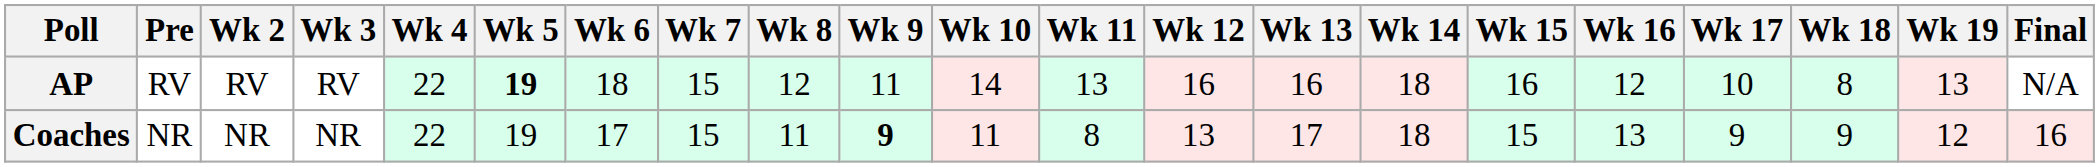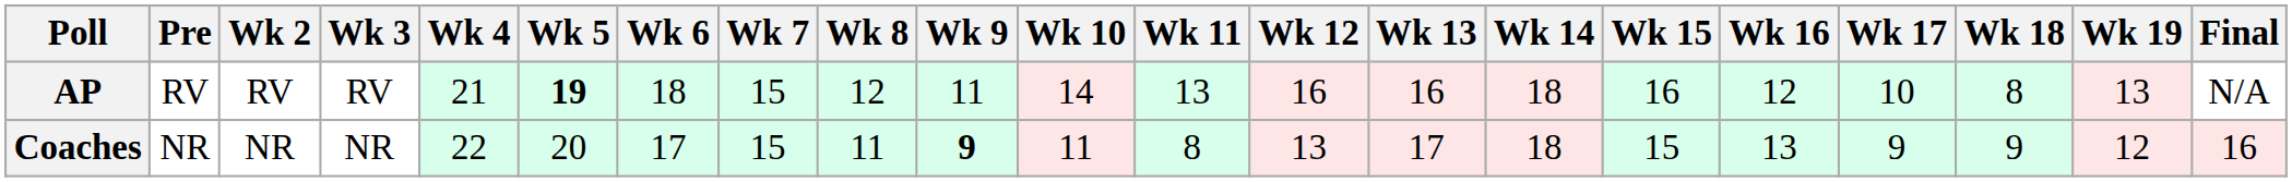AP | Wk 4: 22 -> 21
Coaches | Wk 5: 19 -> 20
